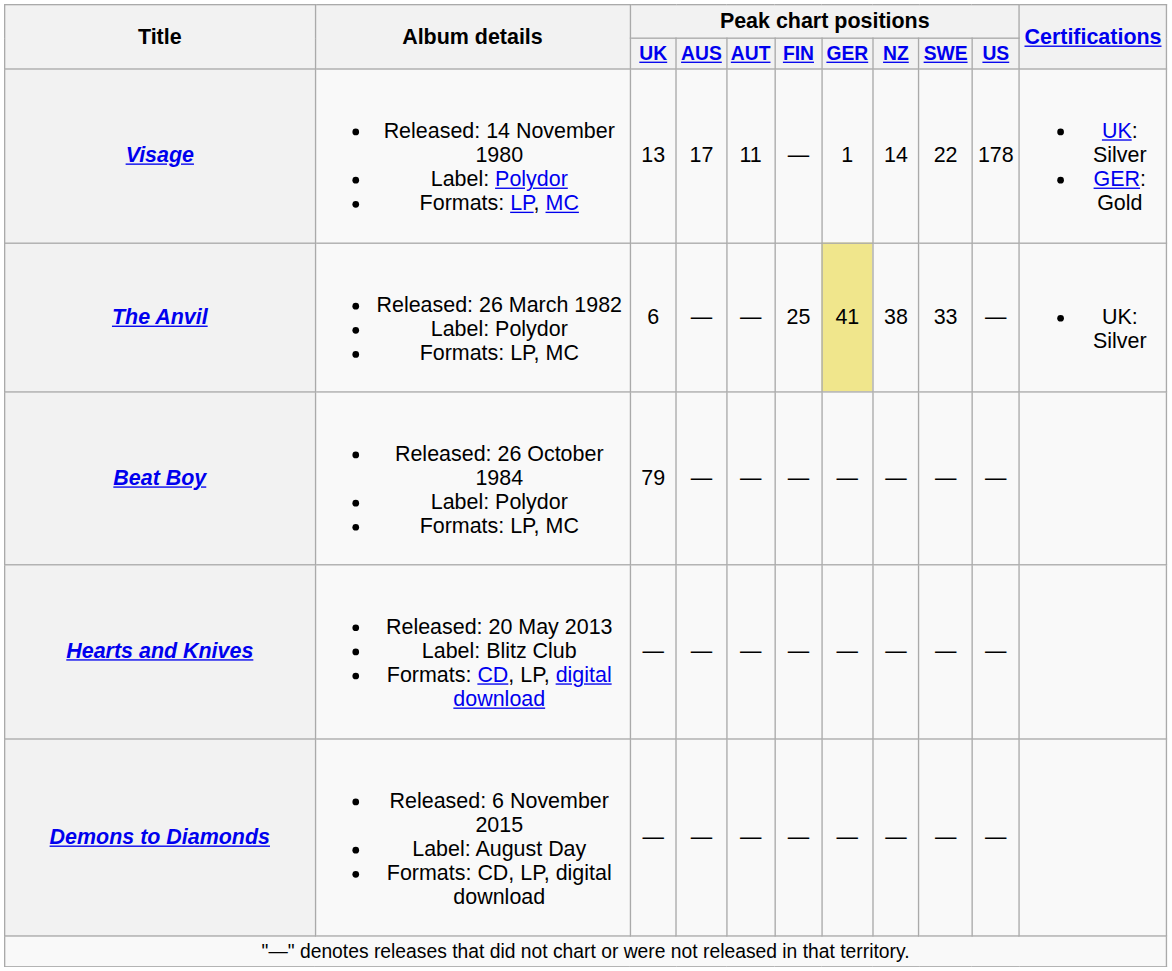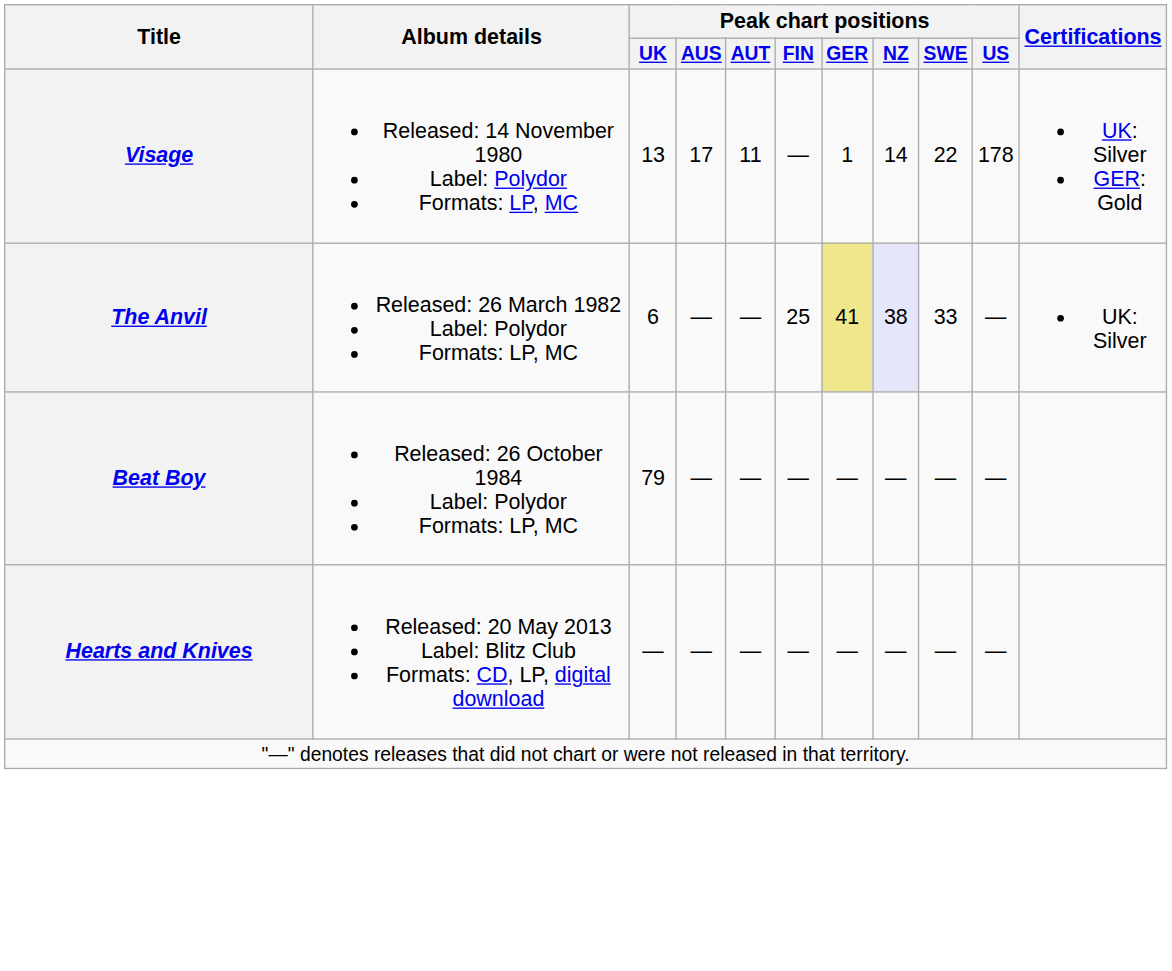The Anvil | Peak chart positions / NZ: no background -> lavender background
- row: Demons to Diamonds | Released: 6 November 2015 Label: August Day Formats: CD, LP, digital download | — | — | — | — | — | — | — | —
